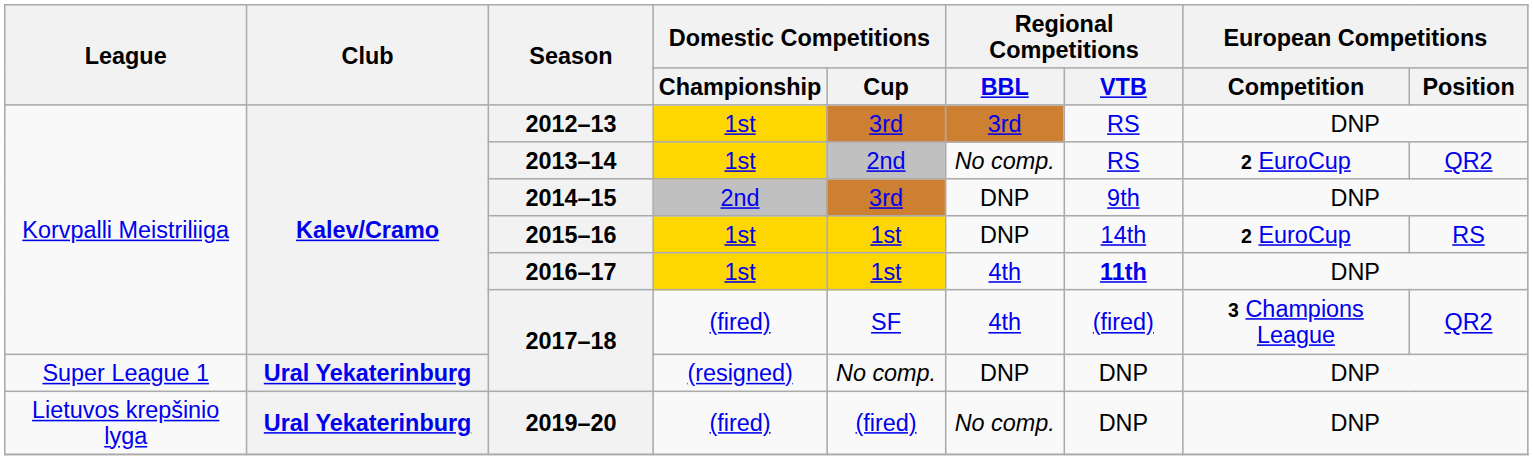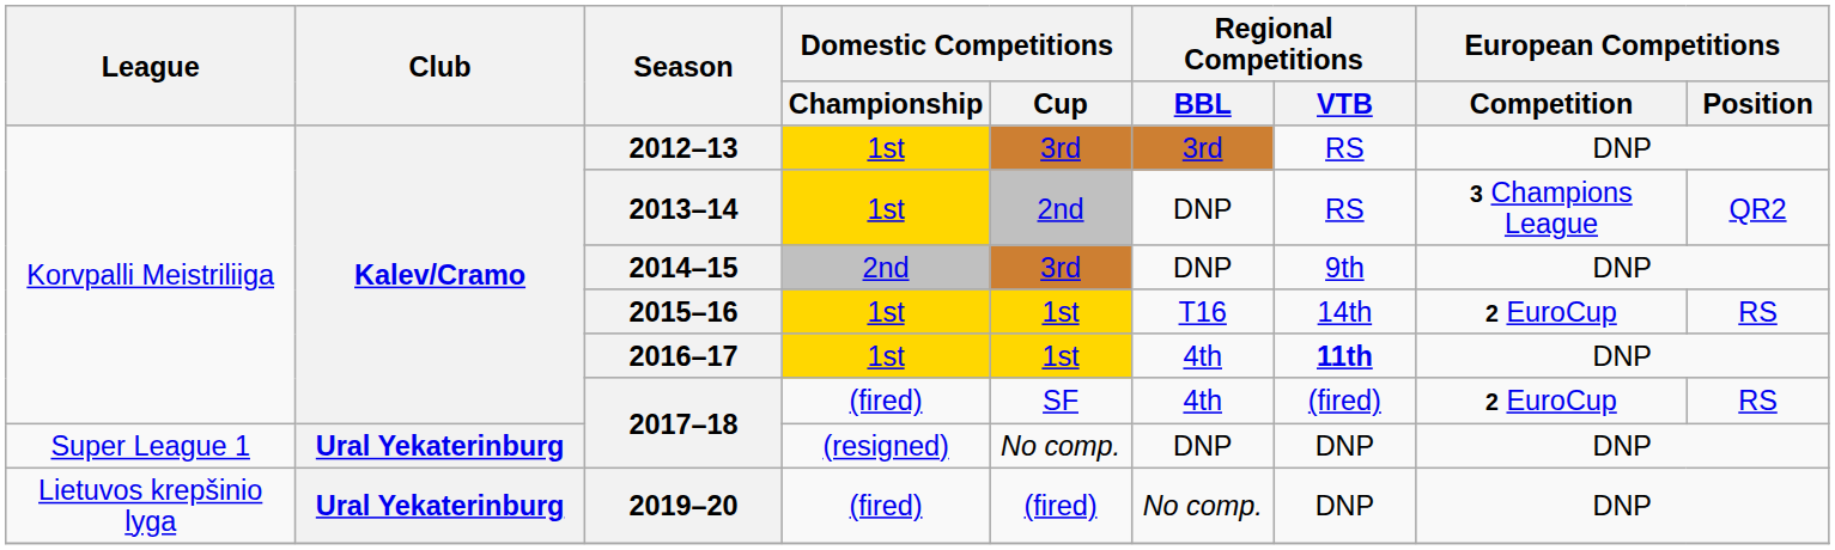2013–14 | Regional Competitions / BBL: No comp. -> DNP
2013–14 | European Competitions / Competition: 2 EuroCup -> 3 Champions League
2015–16 | Regional Competitions / BBL: DNP -> T16
2017–18 / (fired) | European Competitions / Competition: 3 Champions League -> 2 EuroCup
2017–18 / (fired) | European Competitions / Position: QR2 -> RS
